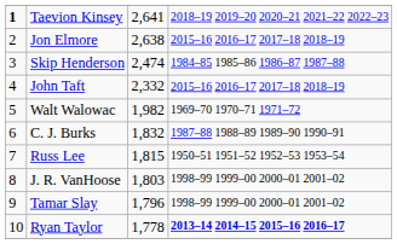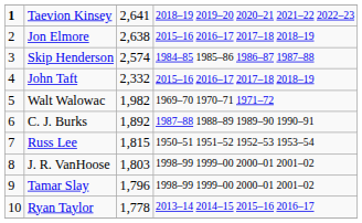Skip Henderson | column 3: 2,474 -> 2,574
C. J. Burks | column 3: 1,832 -> 1,892
Ryan Taylor | column 4: bold -> normal
